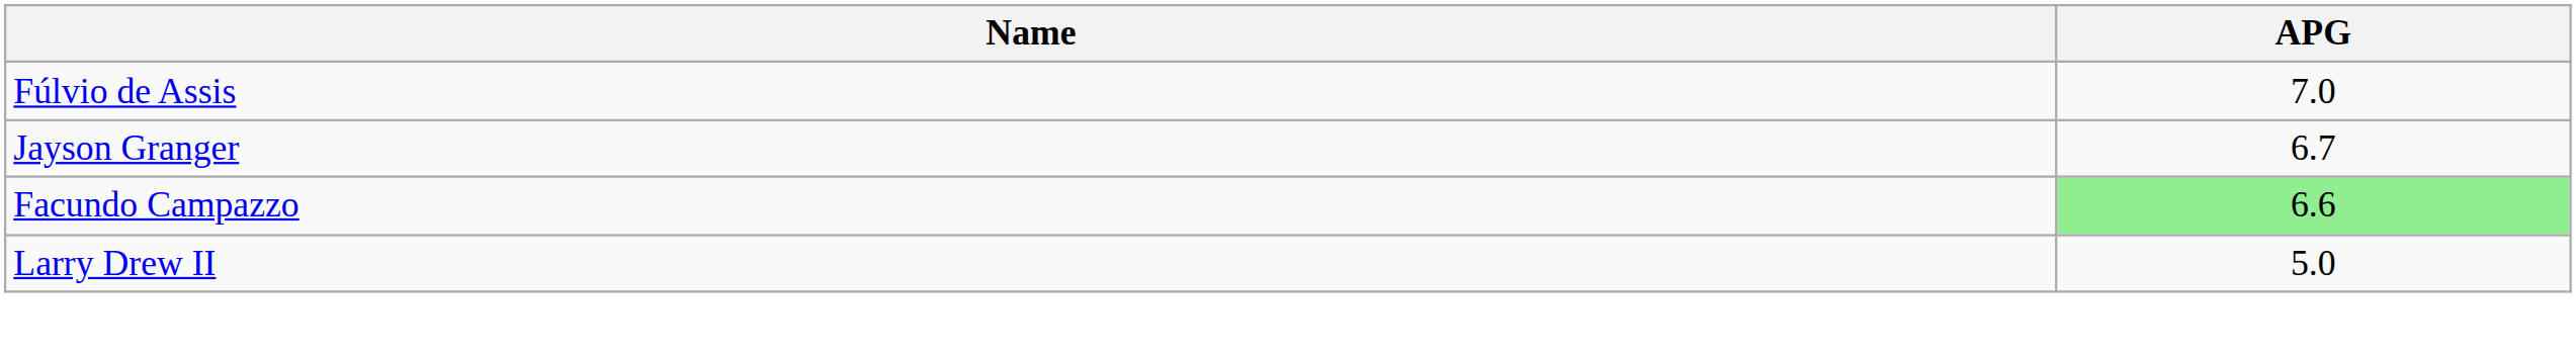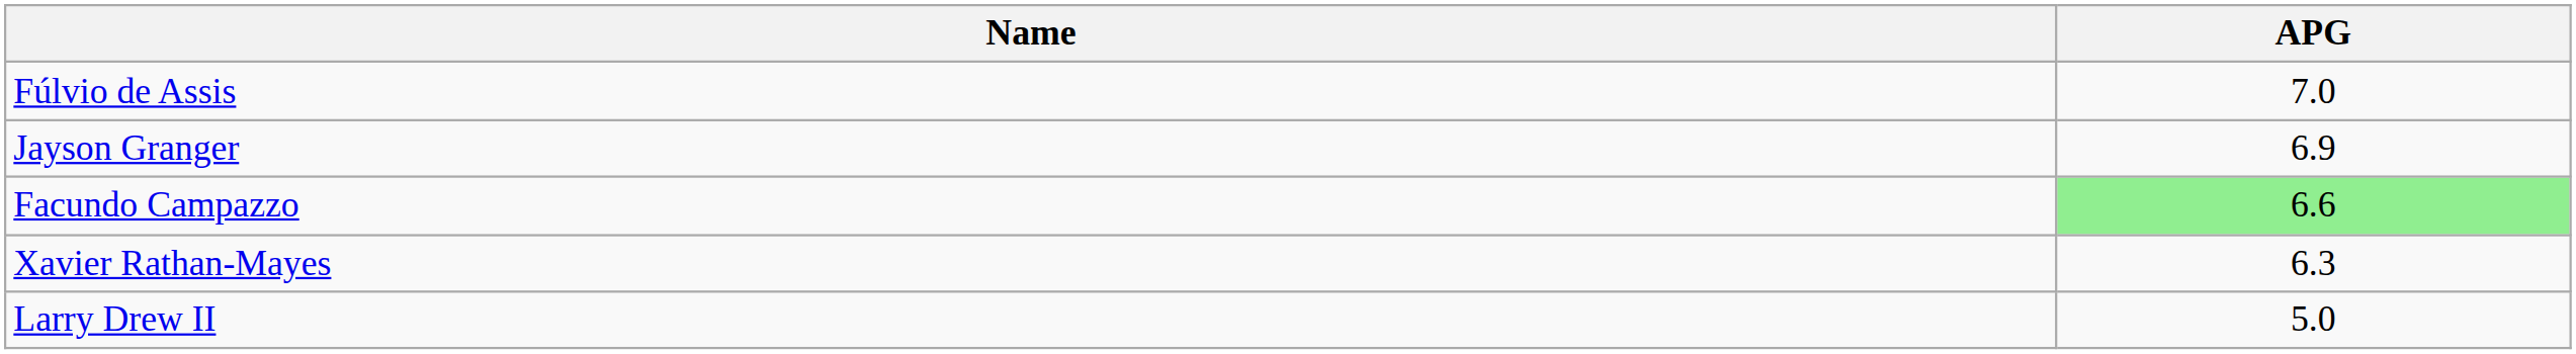Jayson Granger | APG: 6.7 -> 6.9
+ row: Xavier Rathan-Mayes | 6.3
